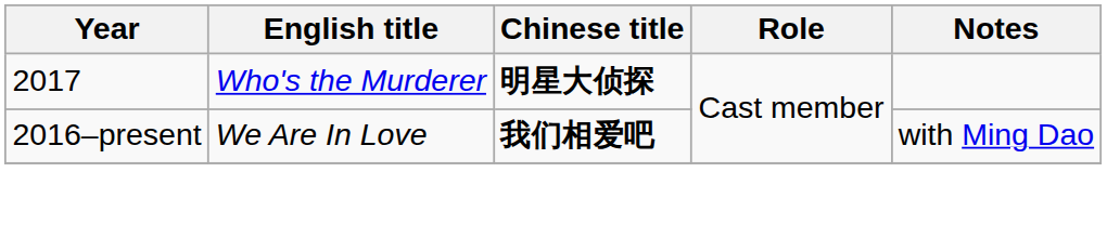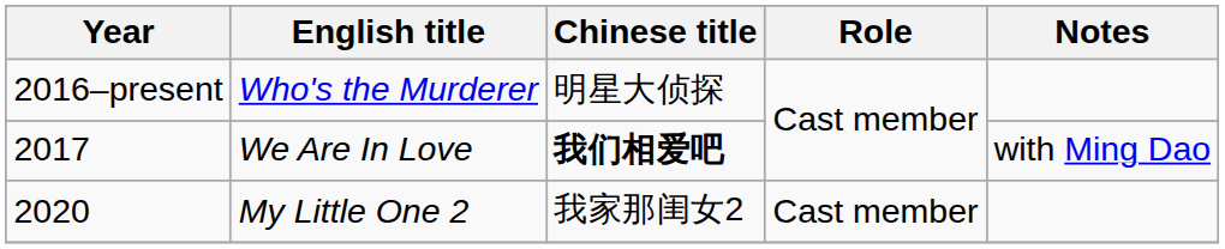Who's the Murderer | Year: 2017 -> 2016–present
Who's the Murderer | Chinese title: bold -> normal
We Are In Love | Year: 2016–present -> 2017
+ row: 2020 | My Little One 2 | 我家那闺女2 | Cast member
